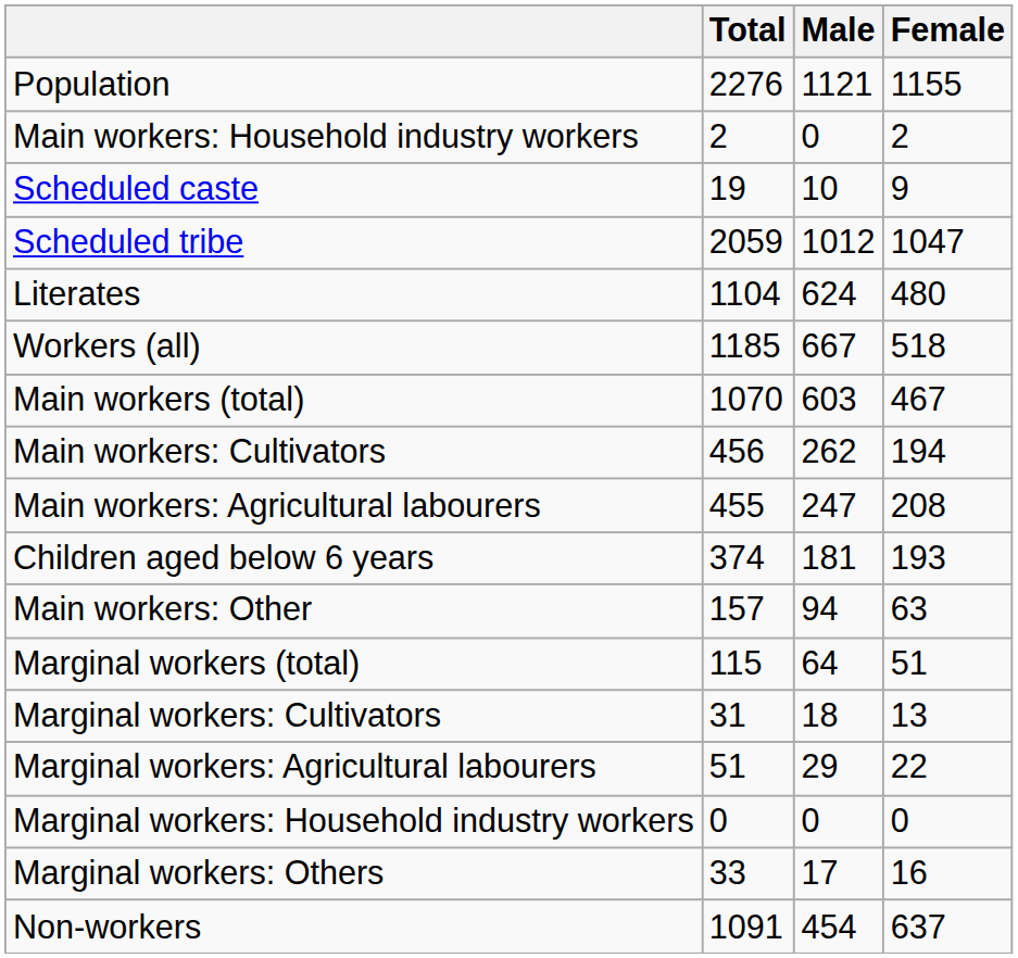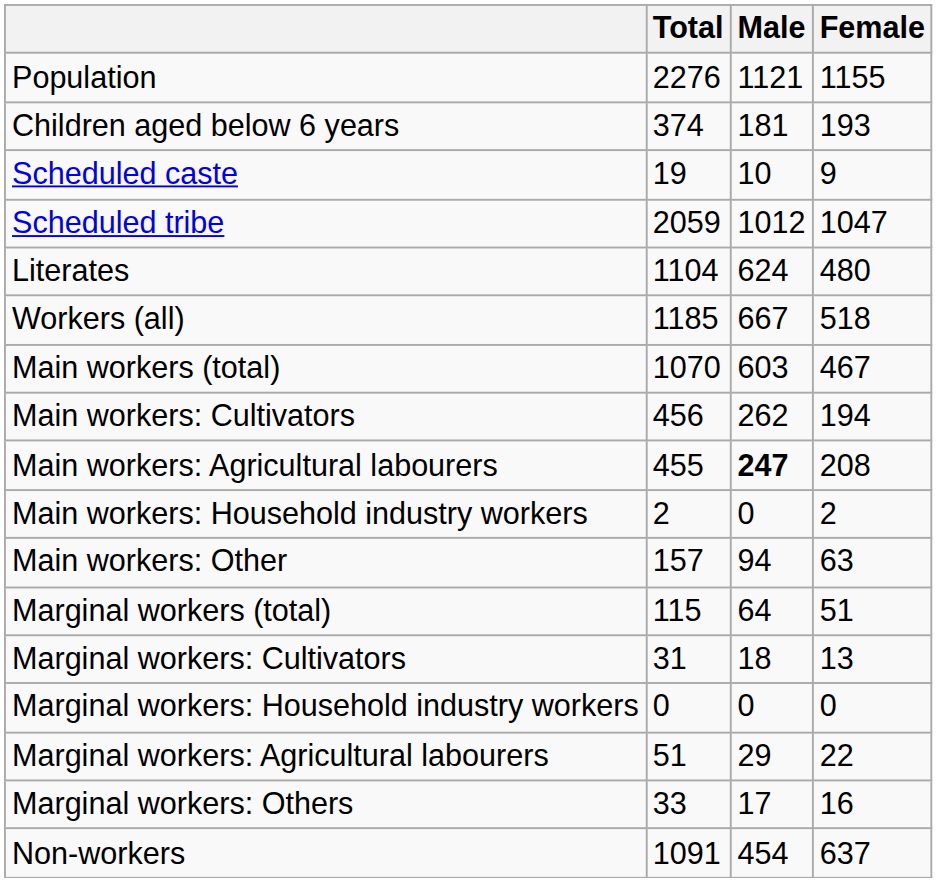rows swapped: Children aged below 6 years <-> Main workers: Household industry workers
Main workers: Agricultural labourers | Male: normal -> bold
rows swapped: Marginal workers: Agricultural labourers <-> Marginal workers: Household industry workers
